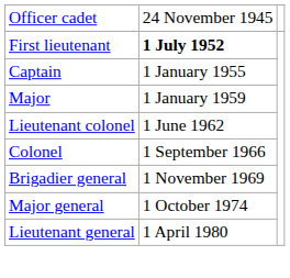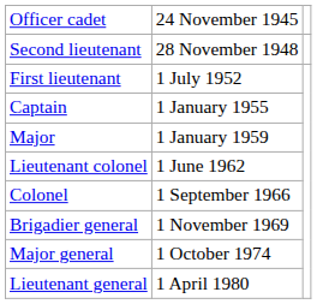+ row: Second lieutenant | 28 November 1948
First lieutenant | column 2: bold -> normal
